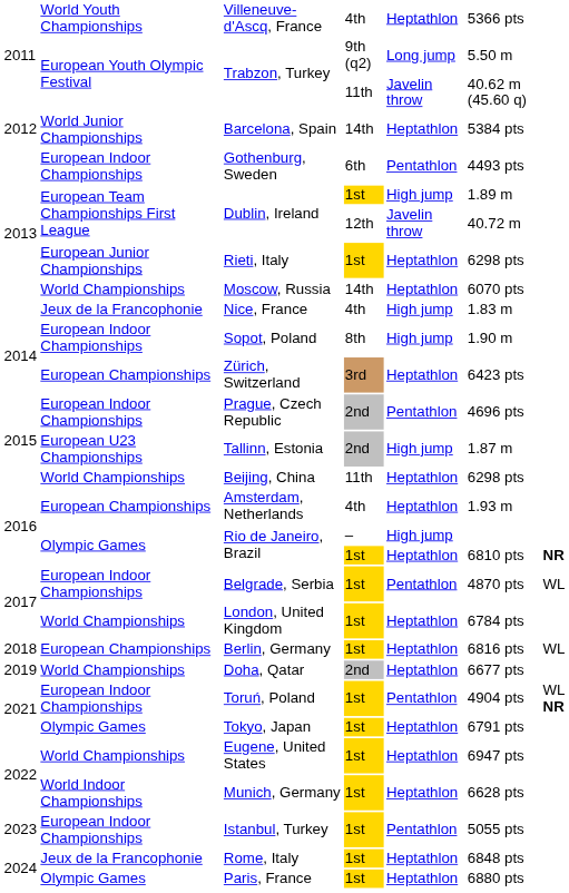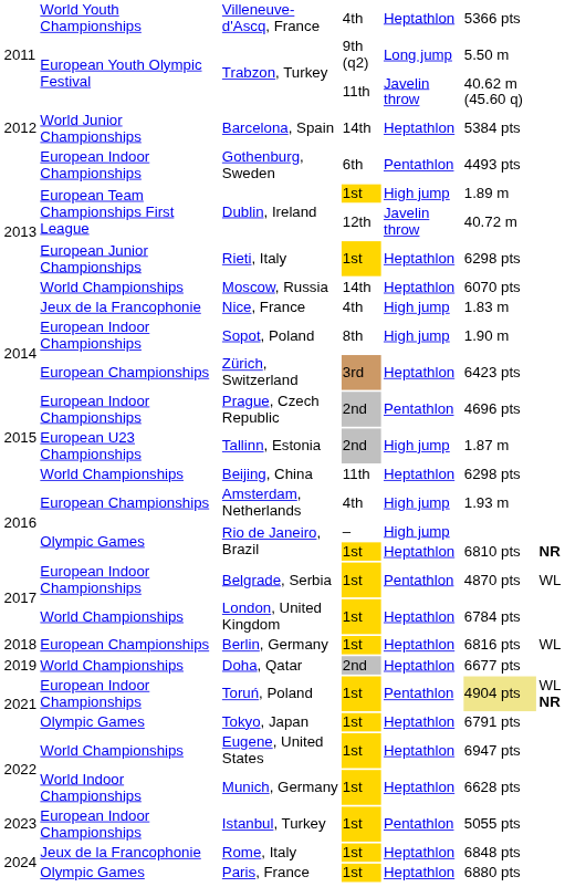Amsterdam, Netherlands | column 5: Heptathlon -> High jump
Toruń, Poland | column 6: no background -> khaki background
